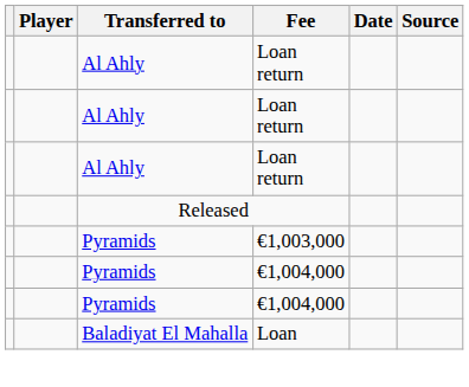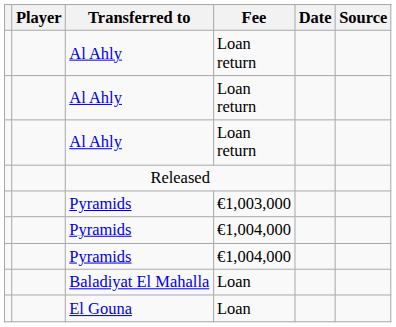+ row: El Gouna | Loan
